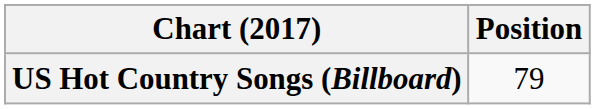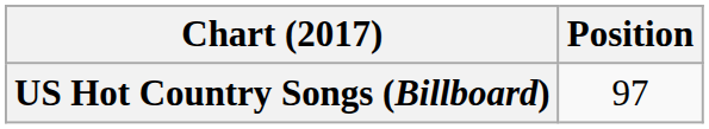US Hot Country Songs (Billboard) | Position: 79 -> 97
